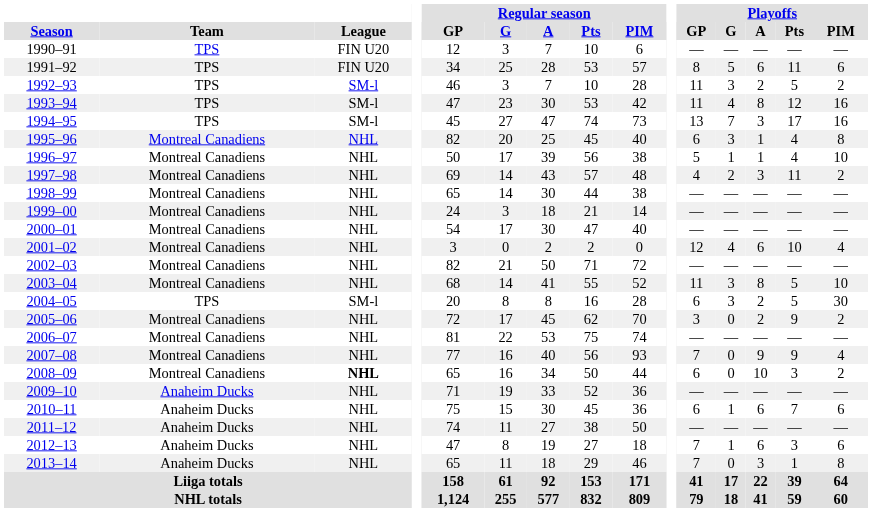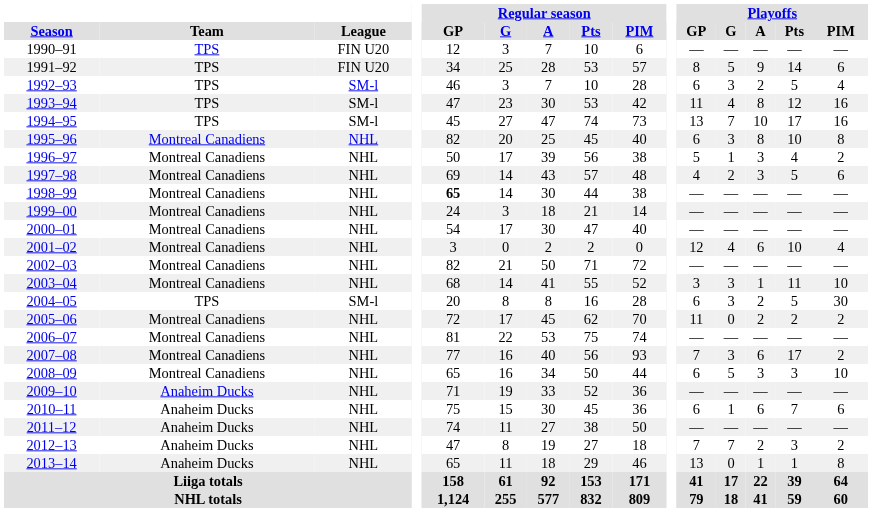1991–92 | Playoffs / A: 6 -> 9
1991–92 | Playoffs / Pts: 11 -> 14
1992–93 | Playoffs / GP: 11 -> 6
1992–93 | Playoffs / PIM: 2 -> 4
1994–95 | Playoffs / A: 3 -> 10
1995–96 | Playoffs / A: 1 -> 8
1995–96 | Playoffs / Pts: 4 -> 10
1996–97 | Playoffs / A: 1 -> 3
1996–97 | Playoffs / PIM: 10 -> 2
1997–98 | Playoffs / Pts: 11 -> 5
1997–98 | Playoffs / PIM: 2 -> 6
1998–99 | Regular season / GP: normal -> bold
2003–04 | Playoffs / GP: 11 -> 3
2003–04 | Playoffs / A: 8 -> 1
2003–04 | Playoffs / Pts: 5 -> 11
2005–06 | Playoffs / GP: 3 -> 11
2005–06 | Playoffs / Pts: 9 -> 2
2007–08 | Playoffs / G: 0 -> 3
2007–08 | Playoffs / A: 9 -> 6
2007–08 | Playoffs / Pts: 9 -> 17
2007–08 | Playoffs / PIM: 4 -> 2
2008–09 | League: bold -> normal
2008–09 | Playoffs / G: 0 -> 5
2008–09 | Playoffs / A: 10 -> 3
2008–09 | Playoffs / PIM: 2 -> 10
2012–13 | Playoffs / G: 1 -> 7
2012–13 | Playoffs / A: 6 -> 2
2012–13 | Playoffs / PIM: 6 -> 2
2013–14 | Playoffs / GP: 7 -> 13
2013–14 | Playoffs / A: 3 -> 1
